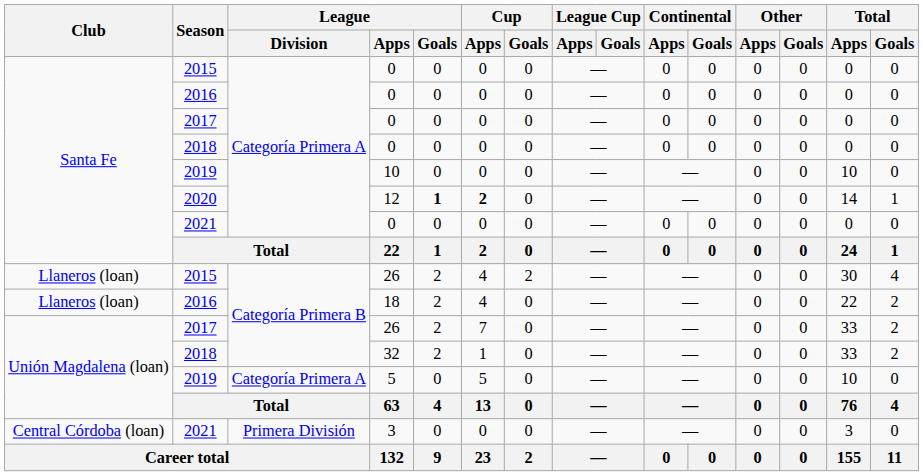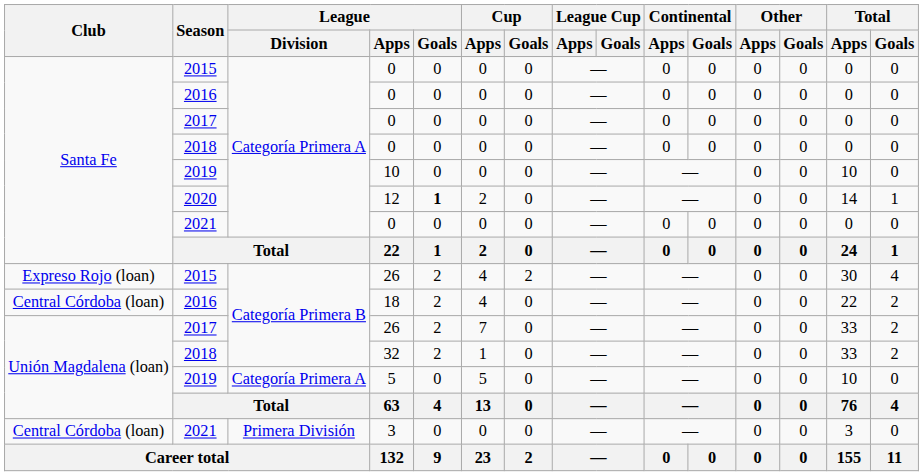12 | Cup / Apps: bold -> normal
2015 / 26 | Club: Llaneros (loan) -> Expreso Rojo (loan)
18 | Club: Llaneros (loan) -> Central Córdoba (loan)
